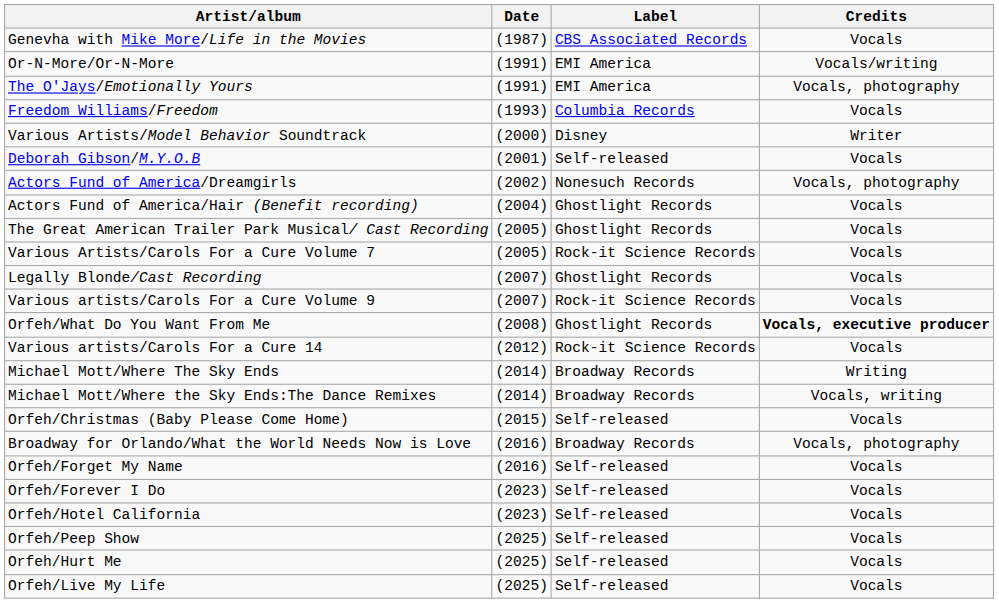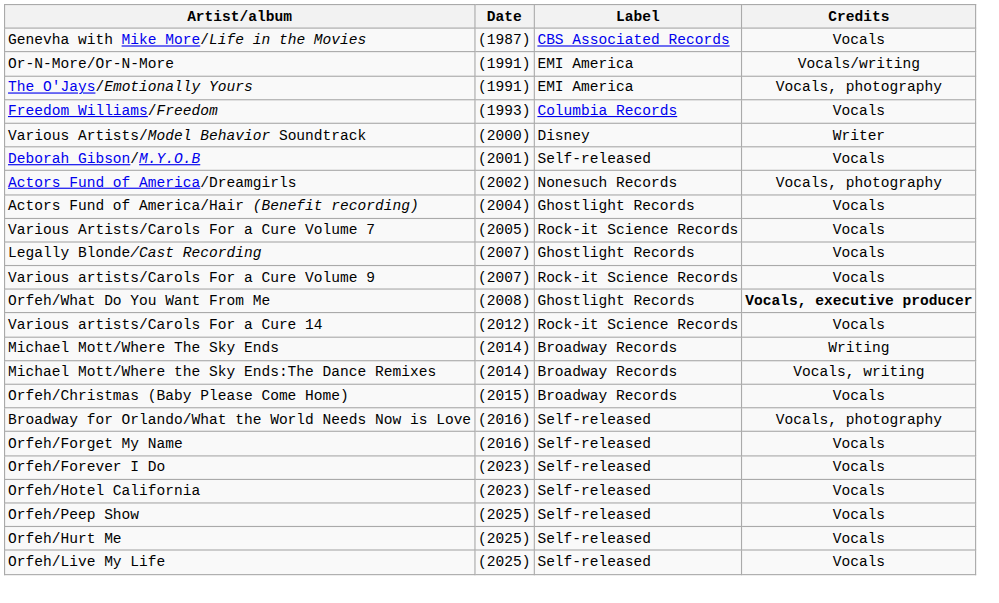- row: The Great American Trailer Park Musical/ Cast Recording | (2005) | Ghostlight Records | Vocals
Orfeh/Christmas (Baby Please Come Home) | Label: Self-released -> Broadway Records
Broadway for Orlando/What the World Needs Now is Love | Label: Broadway Records -> Self-released
